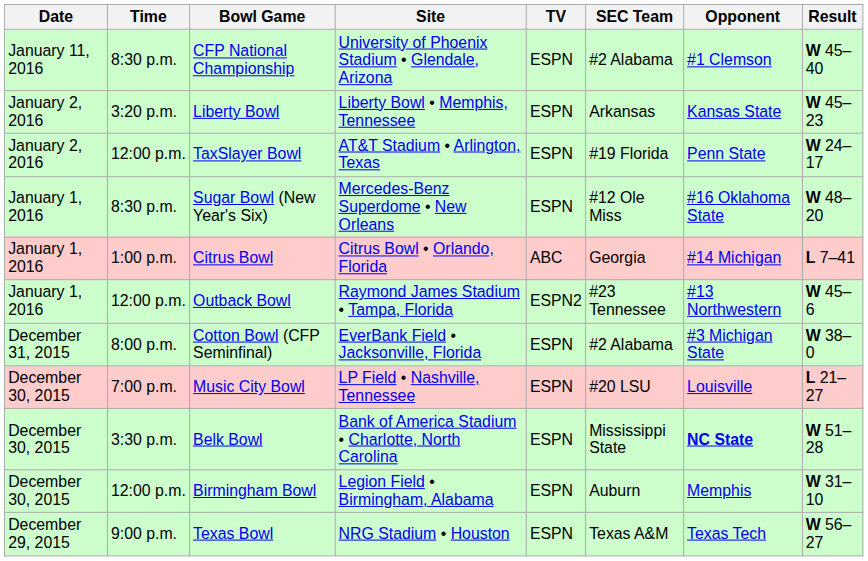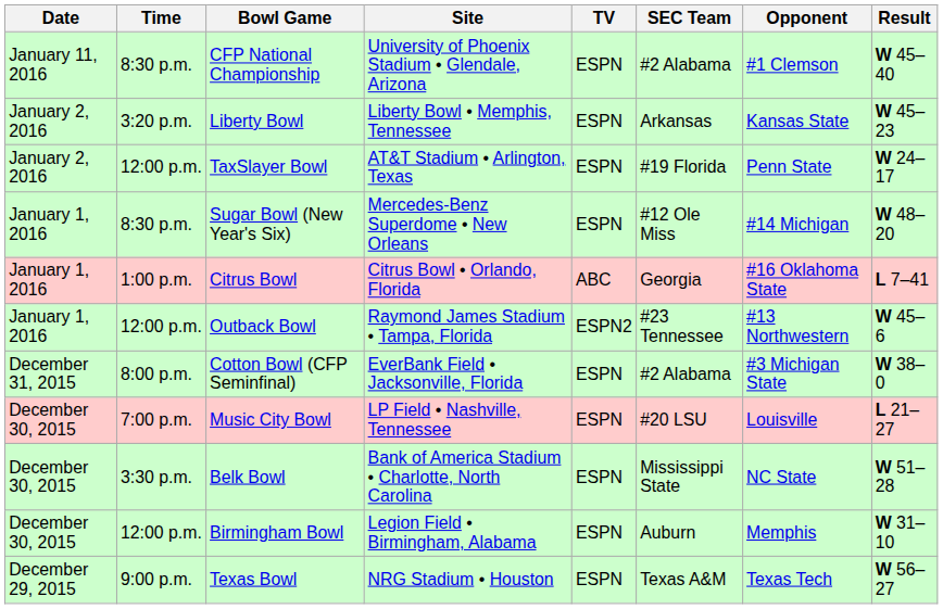Sugar Bowl (New Year's Six) | Opponent: #16 Oklahoma State -> #14 Michigan
Citrus Bowl | Opponent: #14 Michigan -> #16 Oklahoma State
Belk Bowl | Opponent: bold -> normal
